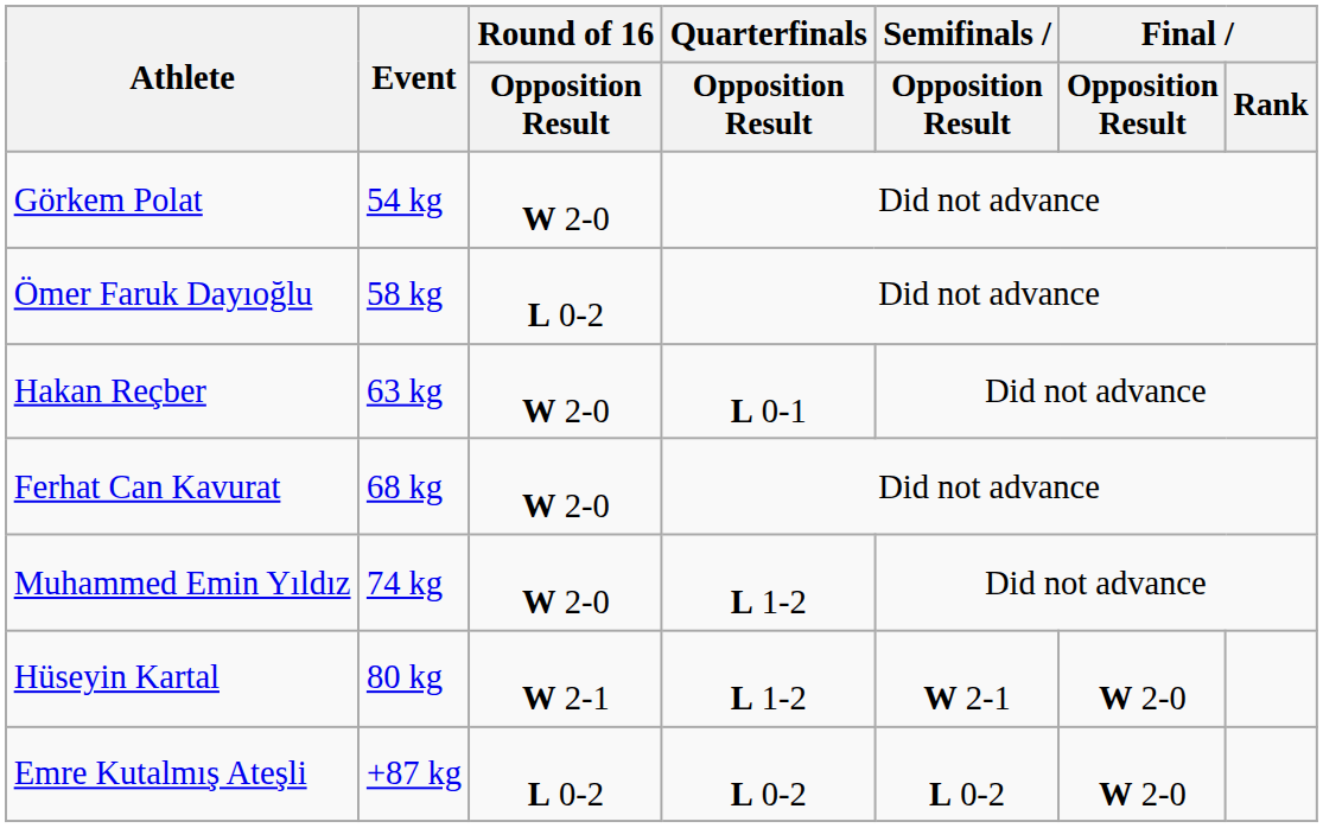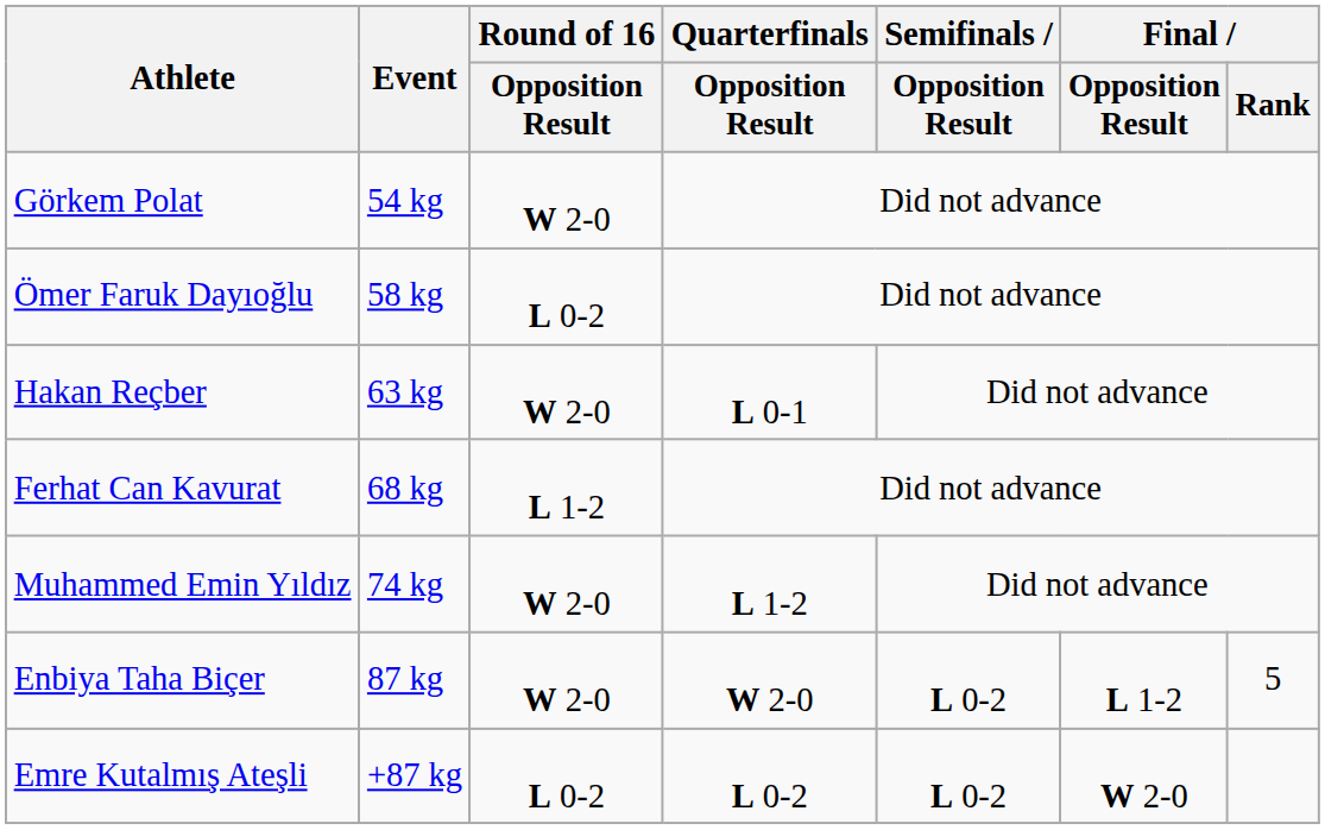Ferhat Can Kavurat | Round of 16 / Opposition Result: W 2-0 -> L 1-2
- row: Hüseyin Kartal | 80 kg | W 2-1 | L 1-2 | W 2-1 | W 2-0
+ row: Enbiya Taha Biçer | 87 kg | W 2-0 | W 2-0 | L 0-2 | L 1-2 | 5
